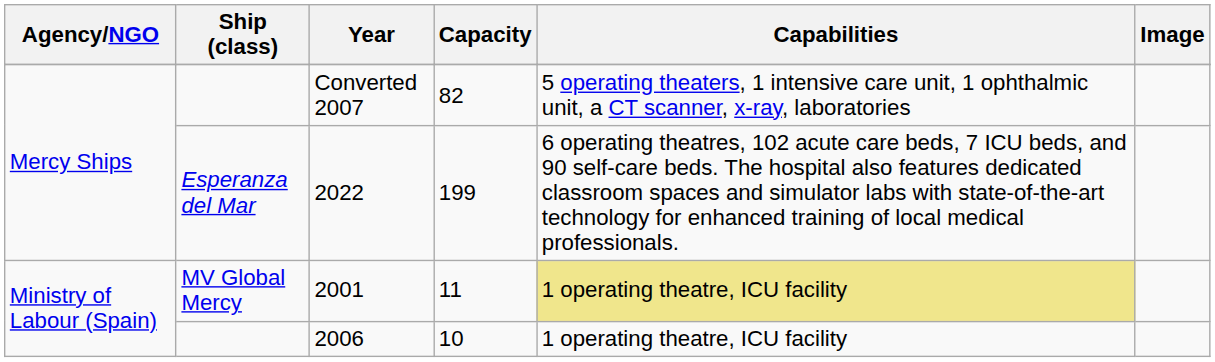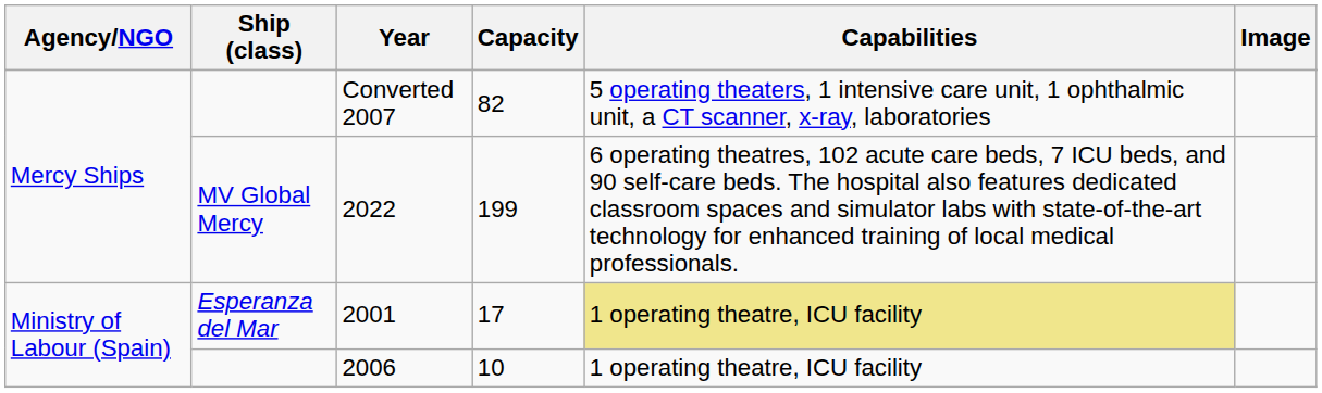2022 | Ship (class): Esperanza del Mar -> MV Global Mercy
2001 | Ship (class): MV Global Mercy -> Esperanza del Mar
2001 | Capacity: 11 -> 17
